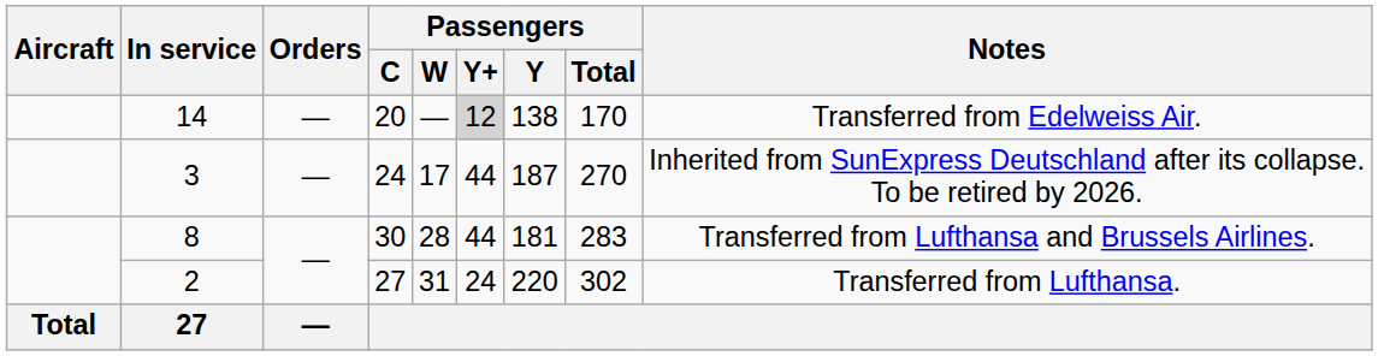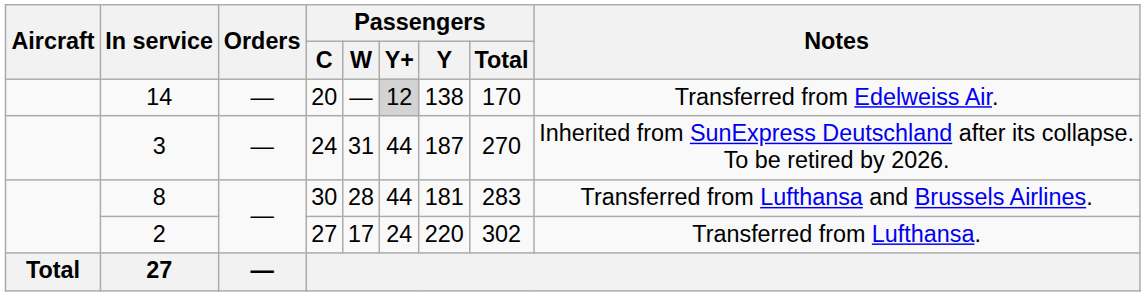3 | Passengers / W: 17 -> 31
2 | Passengers / W: 31 -> 17
